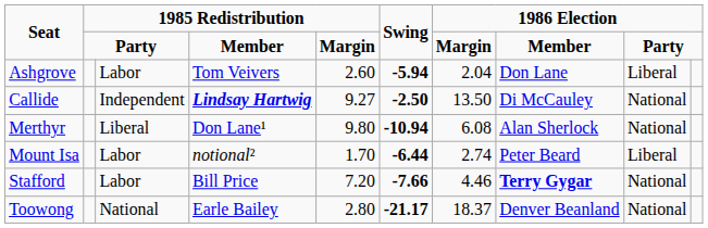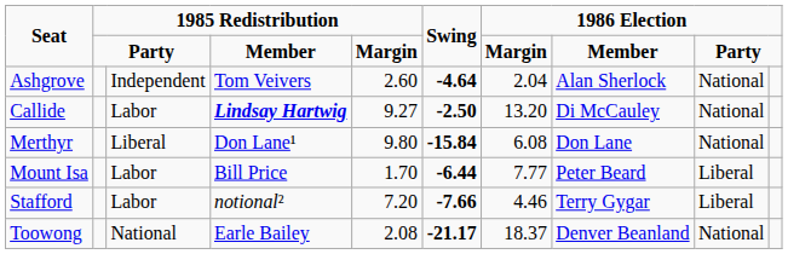Ashgrove | column 3: Labor -> Independent
Ashgrove | Swing: -5.94 -> -4.64
Ashgrove | column 8: Don Lane -> Alan Sherlock
Ashgrove | column 9: Liberal -> National
Callide | column 3: Independent -> Labor
Callide | column 7: 13.50 -> 13.20
Merthyr | Swing: -10.94 -> -15.84
Merthyr | column 8: Alan Sherlock -> Don Lane
Mount Isa | column 4: notional² -> Bill Price
Mount Isa | column 7: 2.74 -> 7.77
Stafford | column 4: Bill Price -> notional²
Stafford | column 8: bold -> normal
Stafford | column 9: National -> Liberal
Toowong | column 5: 2.80 -> 2.08
